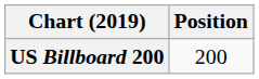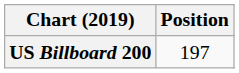US Billboard 200 | Position: 200 -> 197
